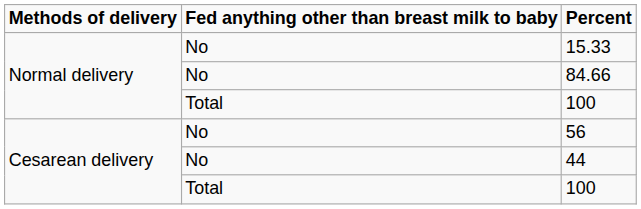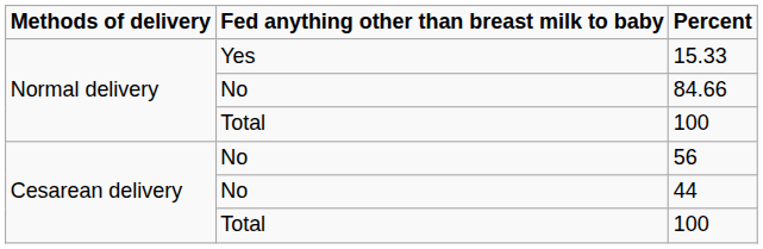15.33 | Fed anything other than breast milk to baby: No -> Yes
